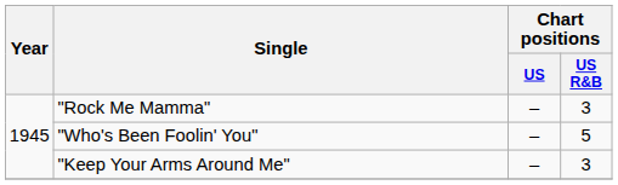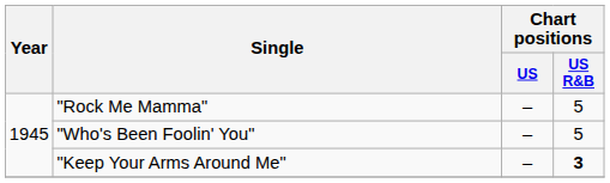"Rock Me Mamma" | Chart positions / US R&B: 3 -> 5
"Keep Your Arms Around Me" | Chart positions / US R&B: normal -> bold
